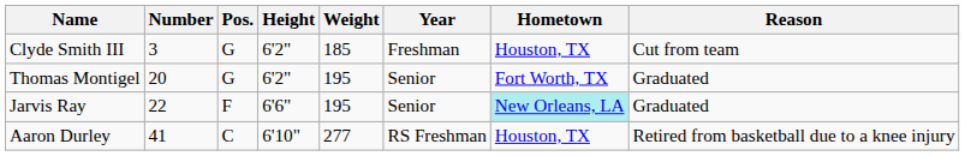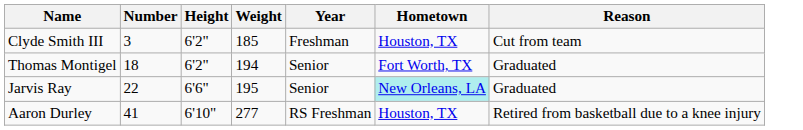- column: Pos. | G | G | F | C
Thomas Montigel | Number: 20 -> 18
Thomas Montigel | Weight: 195 -> 194
